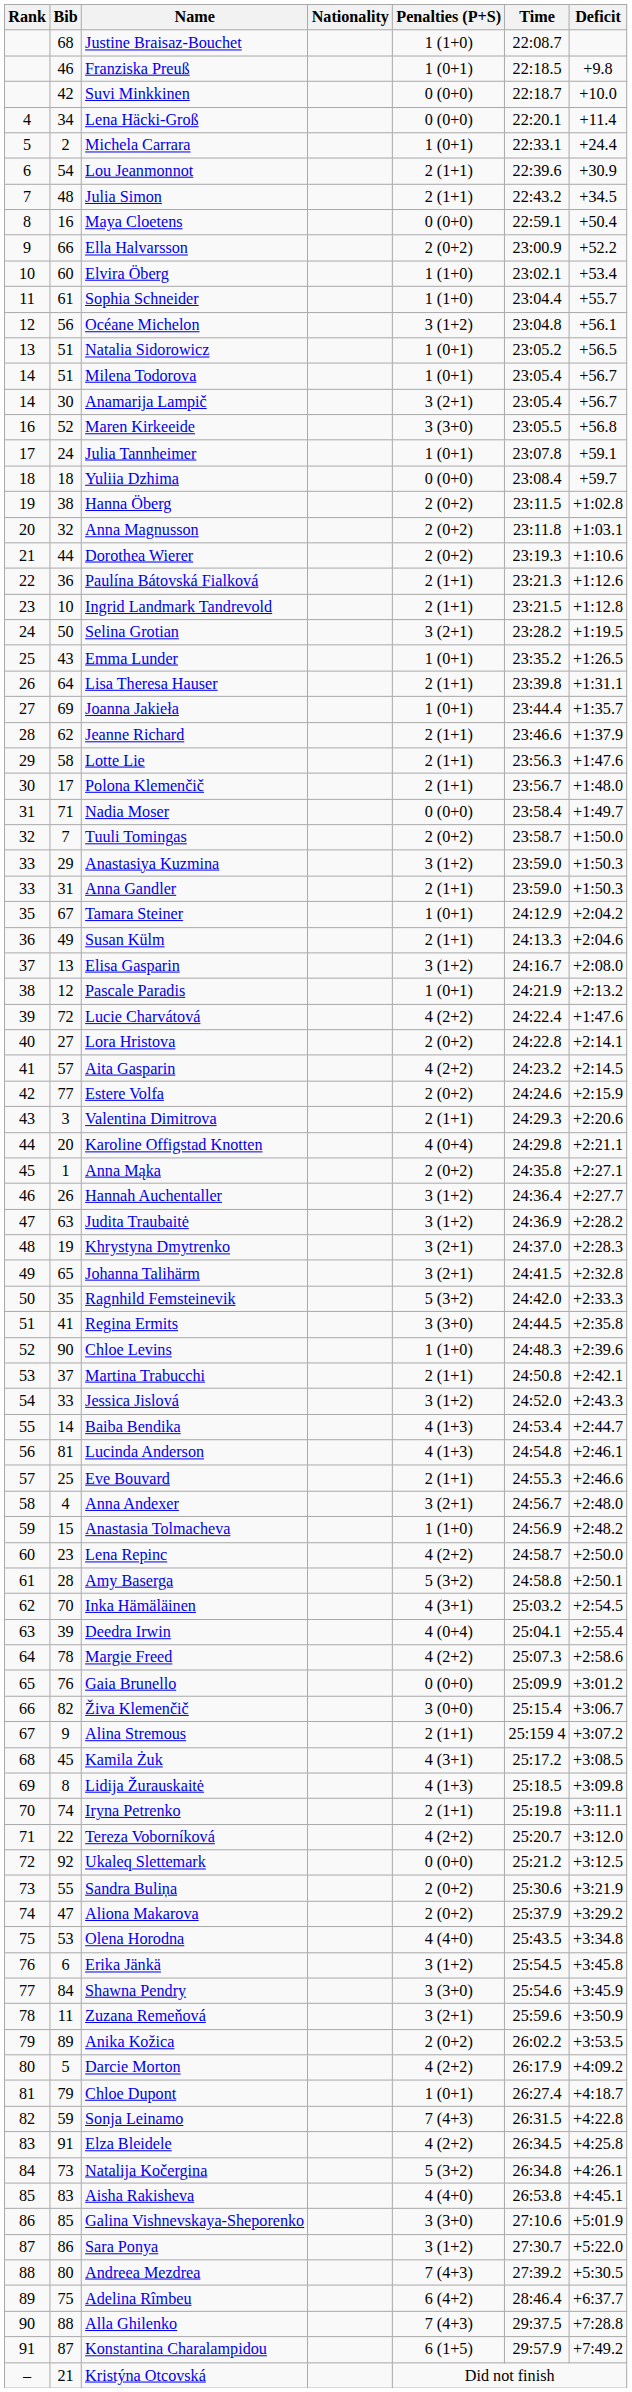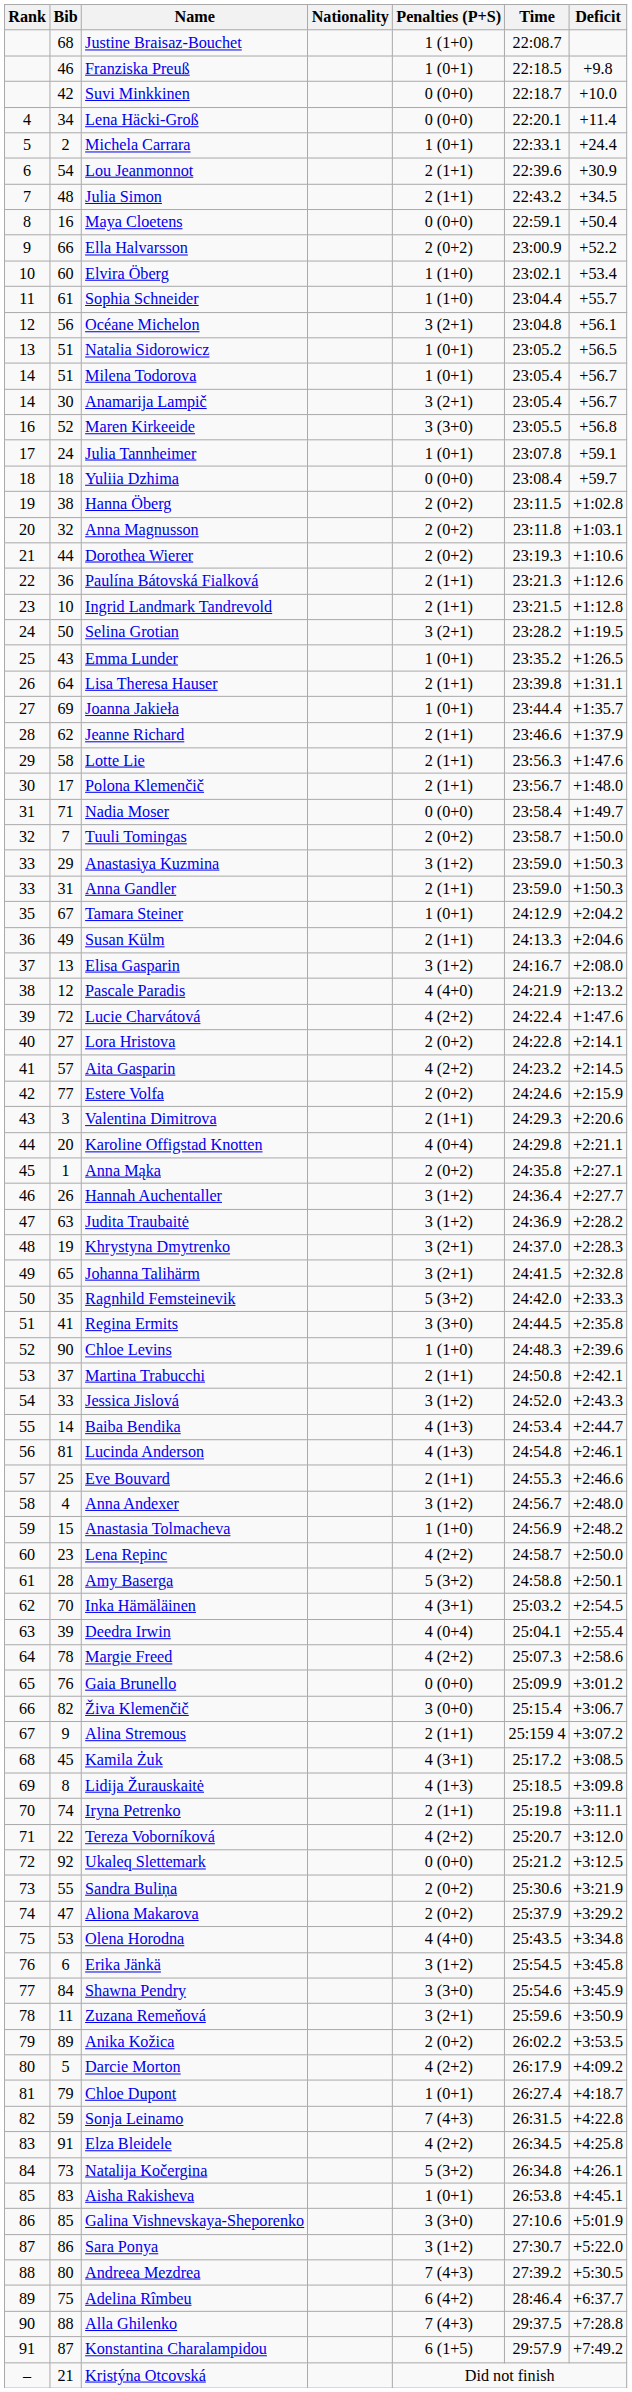Océane Michelon | Penalties (P+S): 3 (1+2) -> 3 (2+1)
Pascale Paradis | Penalties (P+S): 1 (0+1) -> 4 (4+0)
Anna Andexer | Penalties (P+S): 3 (2+1) -> 3 (1+2)
Aisha Rakisheva | Penalties (P+S): 4 (4+0) -> 1 (0+1)
